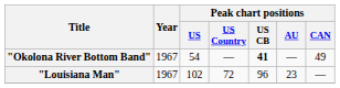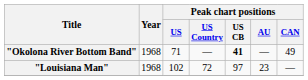"Okolona River Bottom Band" | Year: 1967 -> 1968
"Okolona River Bottom Band" | Peak chart positions / US: 54 -> 71
"Louisiana Man" | Year: 1967 -> 1968
"Louisiana Man" | Peak chart positions / US CB: 96 -> 97
